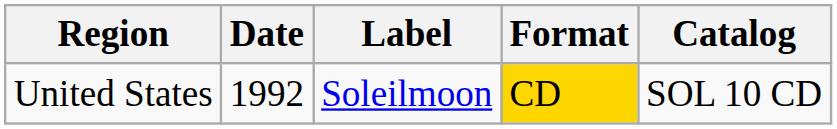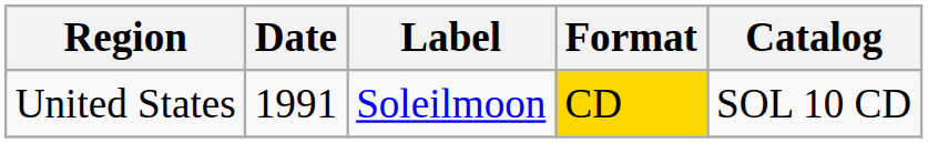United States | Date: 1992 -> 1991
